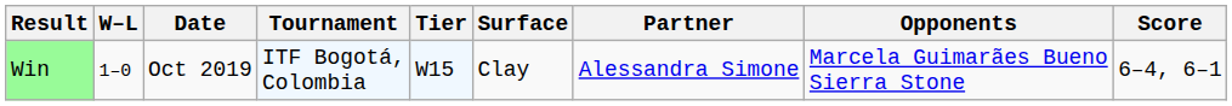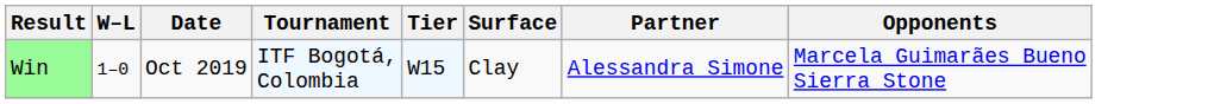- column: Score | 6–4, 6–1
